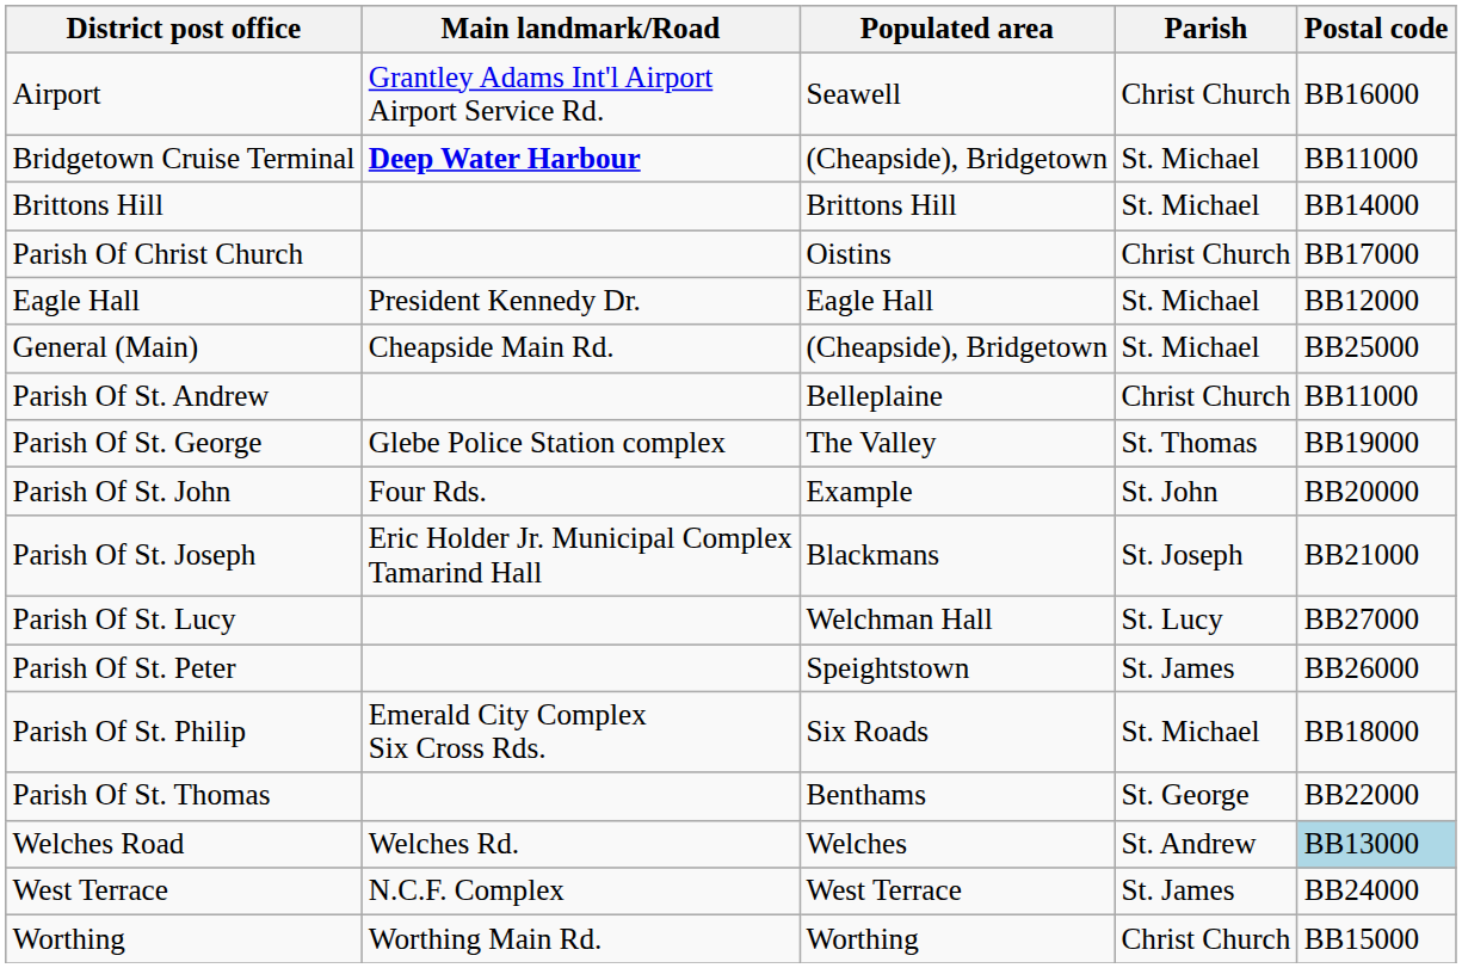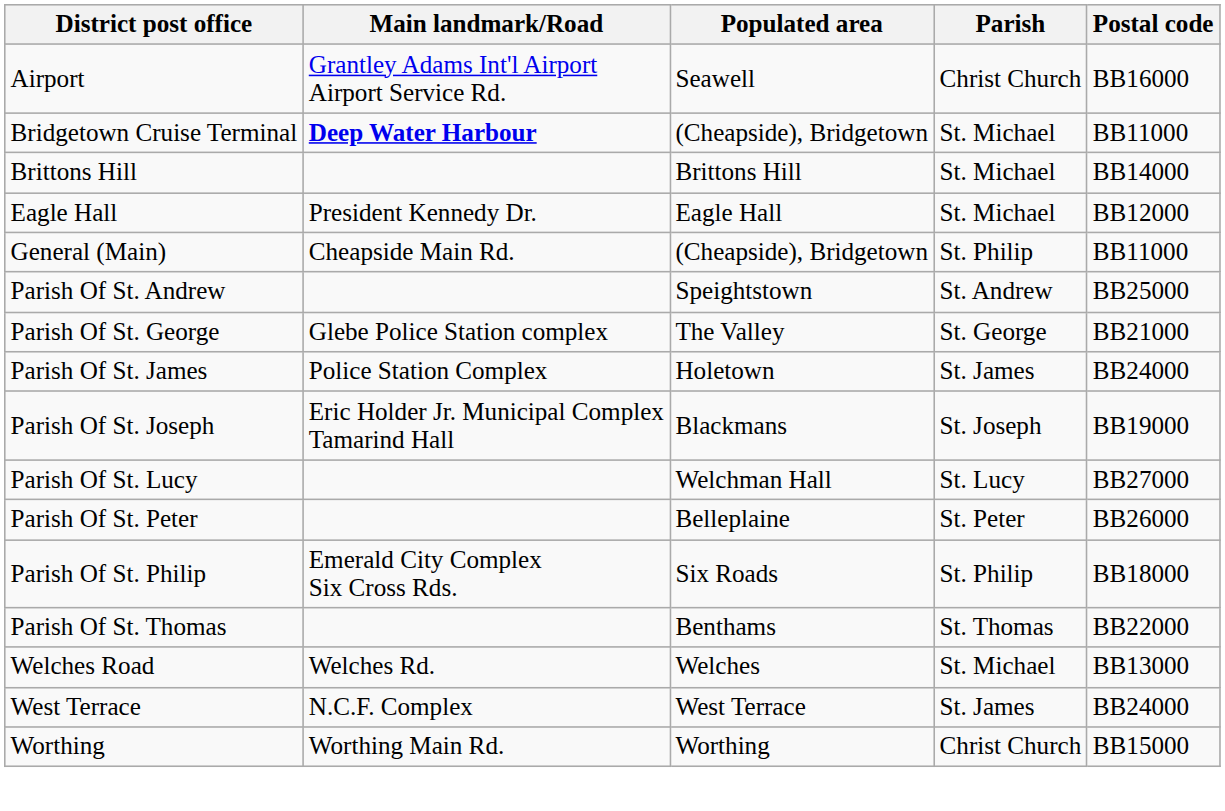- row: Parish Of Christ Church | Oistins | Christ Church | BB17000
General (Main) | Parish: St. Michael -> St. Philip
General (Main) | Postal code: BB25000 -> BB11000
Parish Of St. Andrew | Populated area: Belleplaine -> Speightstown
Parish Of St. Andrew | Parish: Christ Church -> St. Andrew
Parish Of St. Andrew | Postal code: BB11000 -> BB25000
Parish Of St. George | Parish: St. Thomas -> St. George
Parish Of St. George | Postal code: BB19000 -> BB21000
+ row: Parish Of St. James | Police Station Complex | Holetown | St. James | BB24000
- row: Parish Of St. John | Four Rds. | Example | St. John | BB20000
Parish Of St. Joseph | Postal code: BB21000 -> BB19000
Parish Of St. Peter | Populated area: Speightstown -> Belleplaine
Parish Of St. Peter | Parish: St. James -> St. Peter
Parish Of St. Philip | Parish: St. Michael -> St. Philip
Parish Of St. Thomas | Parish: St. George -> St. Thomas
Welches Road | Parish: St. Andrew -> St. Michael
Welches Road | Postal code: lightblue background -> no background
